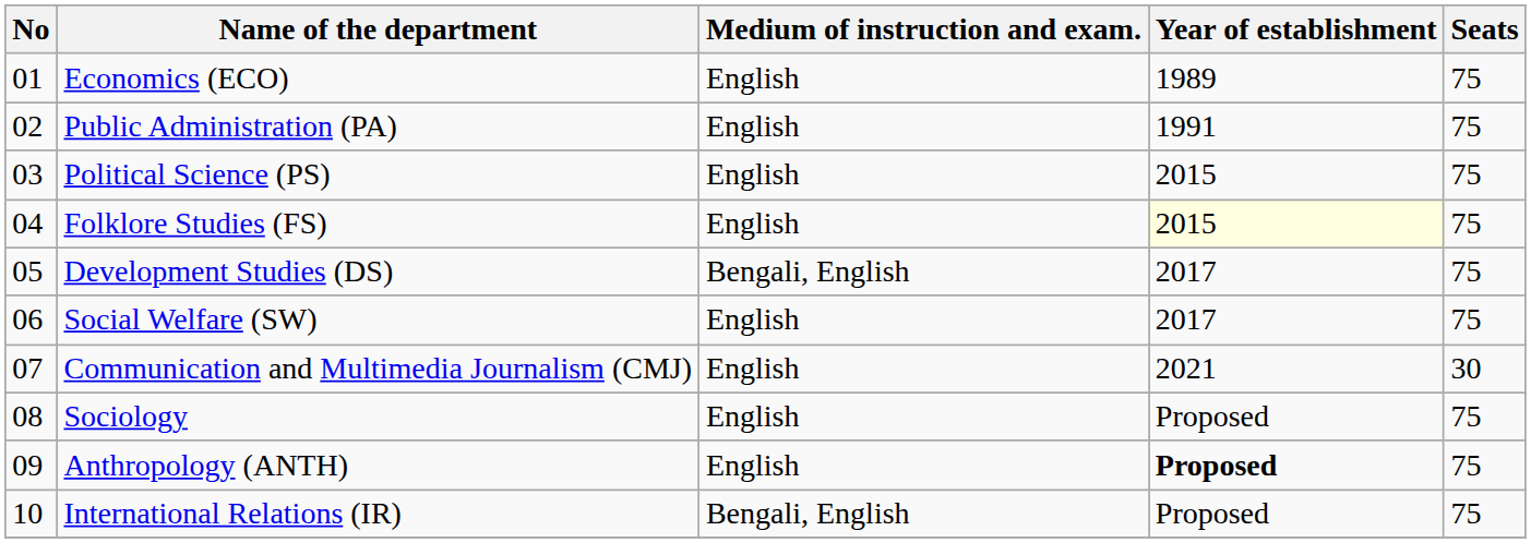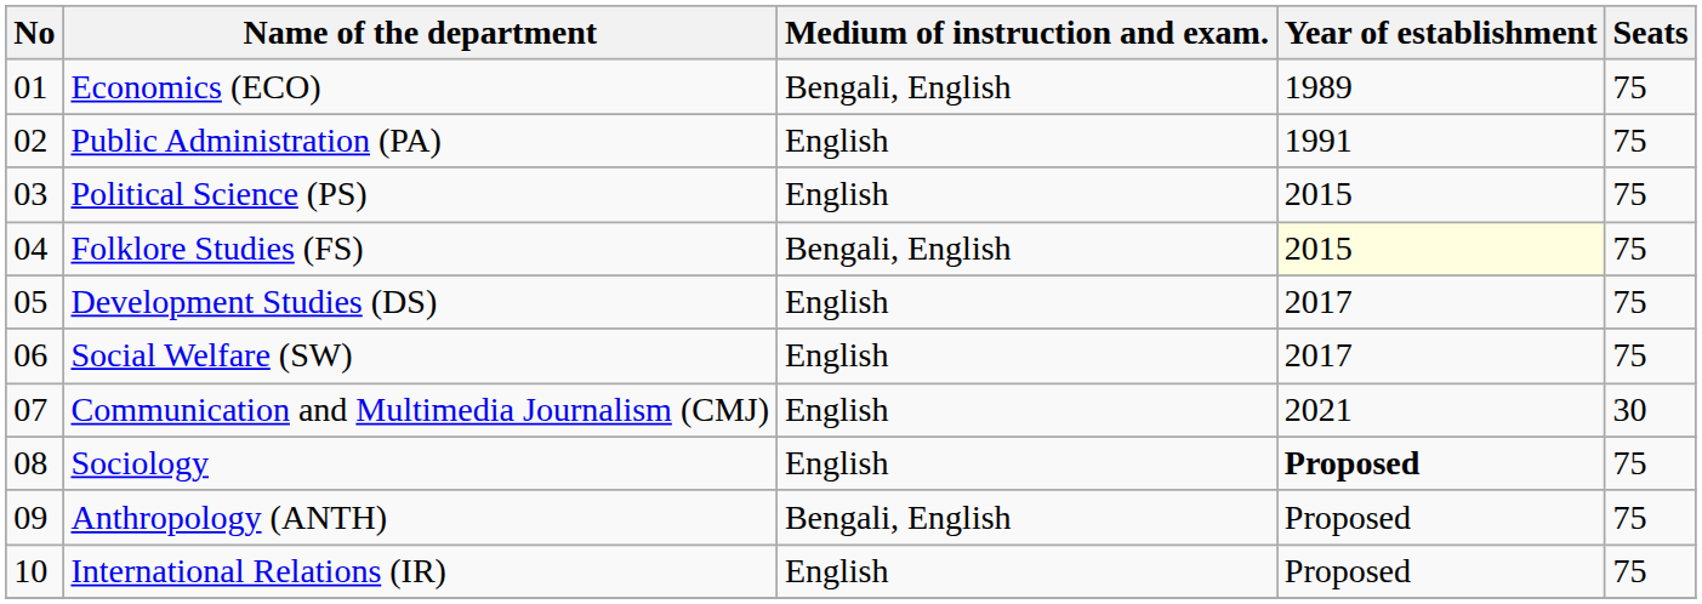Economics (ECO) | Medium of instruction and exam.: English -> Bengali, English
Folklore Studies (FS) | Medium of instruction and exam.: English -> Bengali, English
Development Studies (DS) | Medium of instruction and exam.: Bengali, English -> English
Sociology | Year of establishment: normal -> bold
Anthropology (ANTH) | Medium of instruction and exam.: English -> Bengali, English
Anthropology (ANTH) | Year of establishment: bold -> normal
International Relations (IR) | Medium of instruction and exam.: Bengali, English -> English
